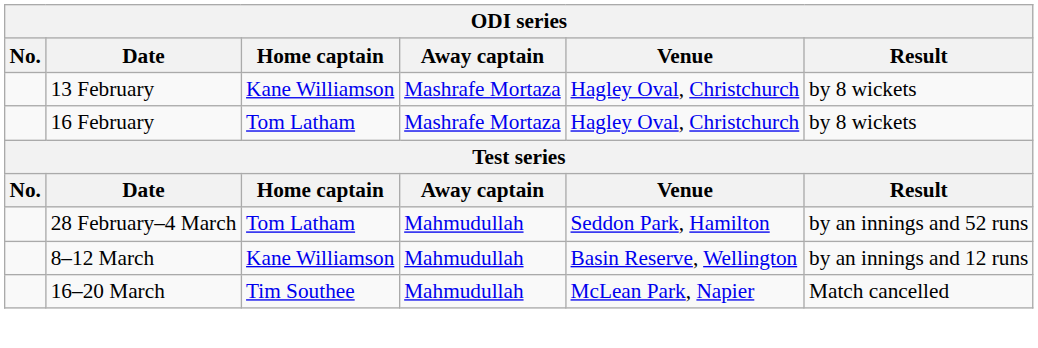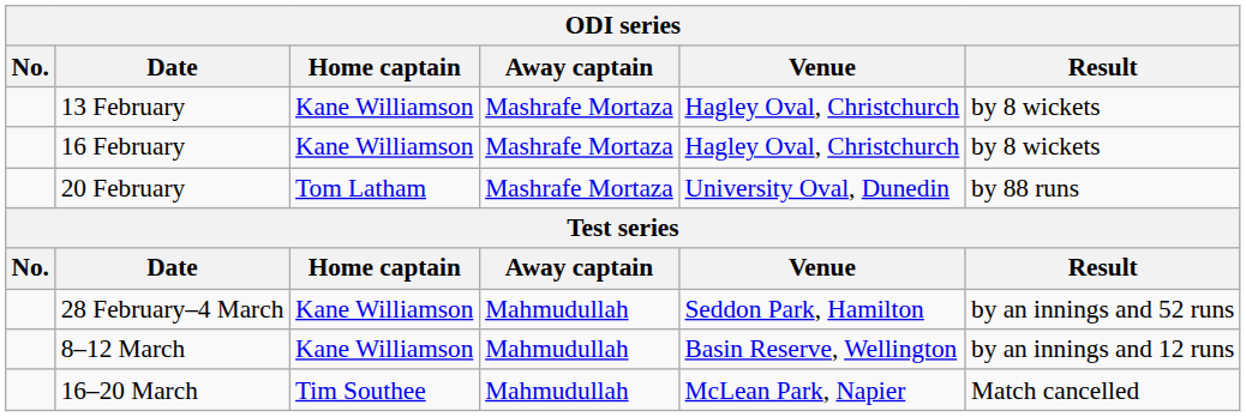16 February | Home captain: Tom Latham -> Kane Williamson
+ row: 20 February | Tom Latham | Mashrafe Mortaza | University Oval, Dunedin | by 88 runs
28 February–4 March | Home captain: Tom Latham -> Kane Williamson
